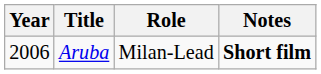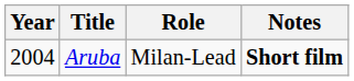Aruba | Year: 2006 -> 2004
